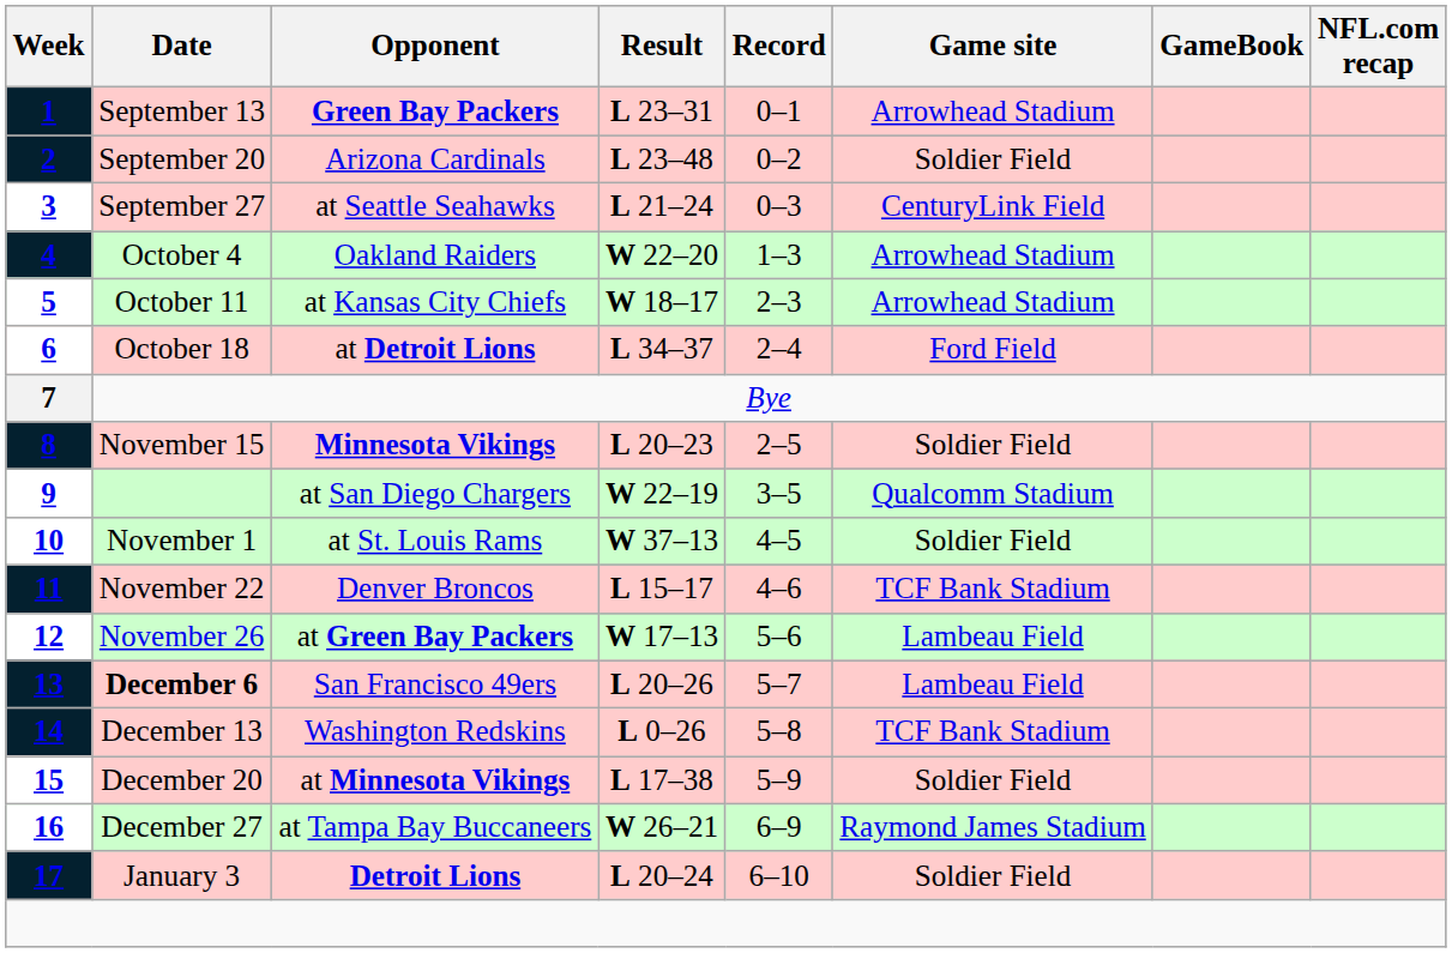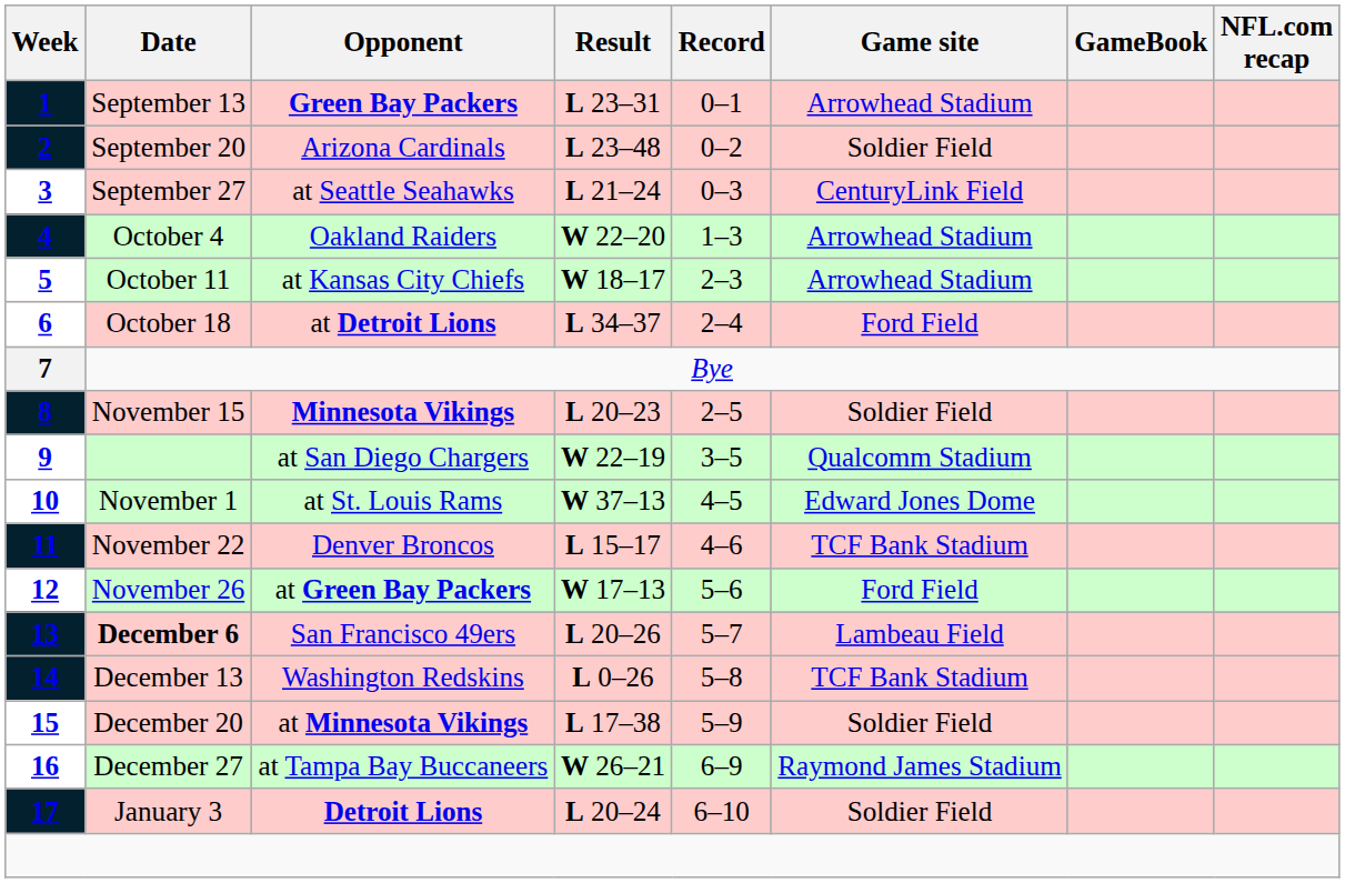10 | Game site: Soldier Field -> Edward Jones Dome
12 | Game site: Lambeau Field -> Ford Field
